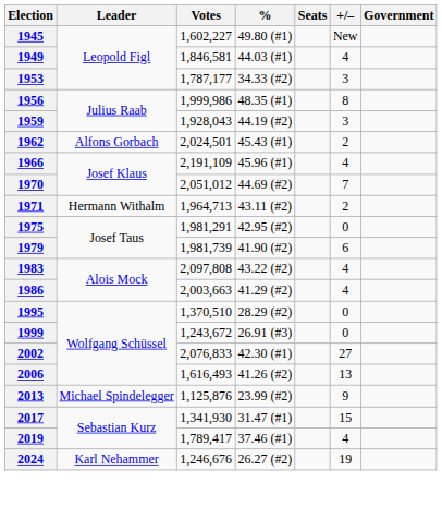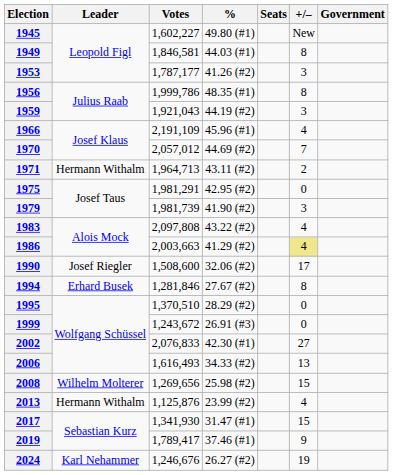1949 | +/–: 4 -> 8
1953 | %: 34.33 (#2) -> 41.26 (#2)
1956 | Votes: 1,999,986 -> 1,999,786
1959 | Votes: 1,928,043 -> 1,921,043
- row: 1962 | Alfons Gorbach | 2,024,501 | 45.43 (#1) | 2
1970 | Votes: 2,051,012 -> 2,057,012
1979 | +/–: 6 -> 3
1986 | +/–: no background -> khaki background
+ row: 1990 | Josef Riegler | 1,508,600 | 32.06 (#2) | 17
+ row: 1994 | Erhard Busek | 1,281,846 | 27.67 (#2) | 8
2006 | %: 41.26 (#2) -> 34.33 (#2)
+ row: 2008 | Wilhelm Molterer | 1,269,656 | 25.98 (#2) | 15
2013 | Leader: Michael Spindelegger -> Hermann Withalm
2013 | +/–: 9 -> 4
2019 | +/–: 4 -> 9
